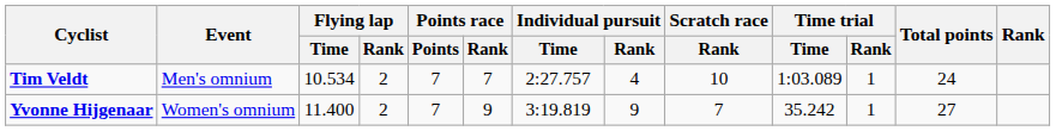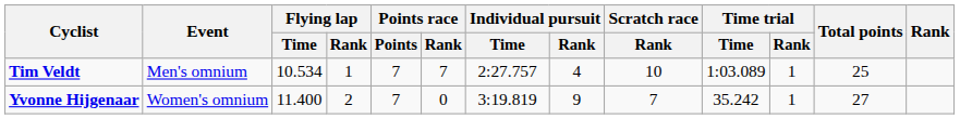Tim Veldt | Flying lap / Rank: 2 -> 1
Tim Veldt | Total points: 24 -> 25
Yvonne Hijgenaar | Points race / Rank: 9 -> 0
